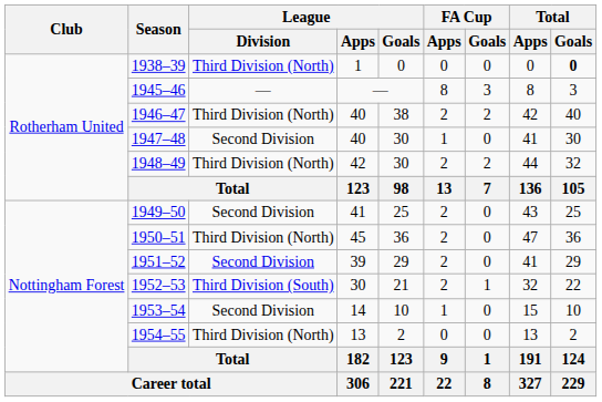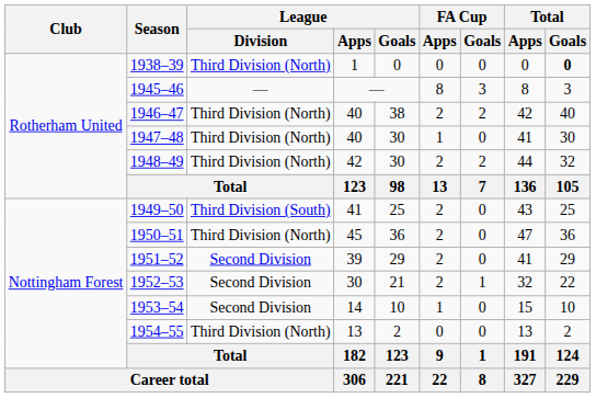1947–48 | League / Division: Second Division -> Third Division (North)
1949–50 | League / Division: Second Division -> Third Division (South)
1952–53 | League / Division: Third Division (South) -> Second Division
